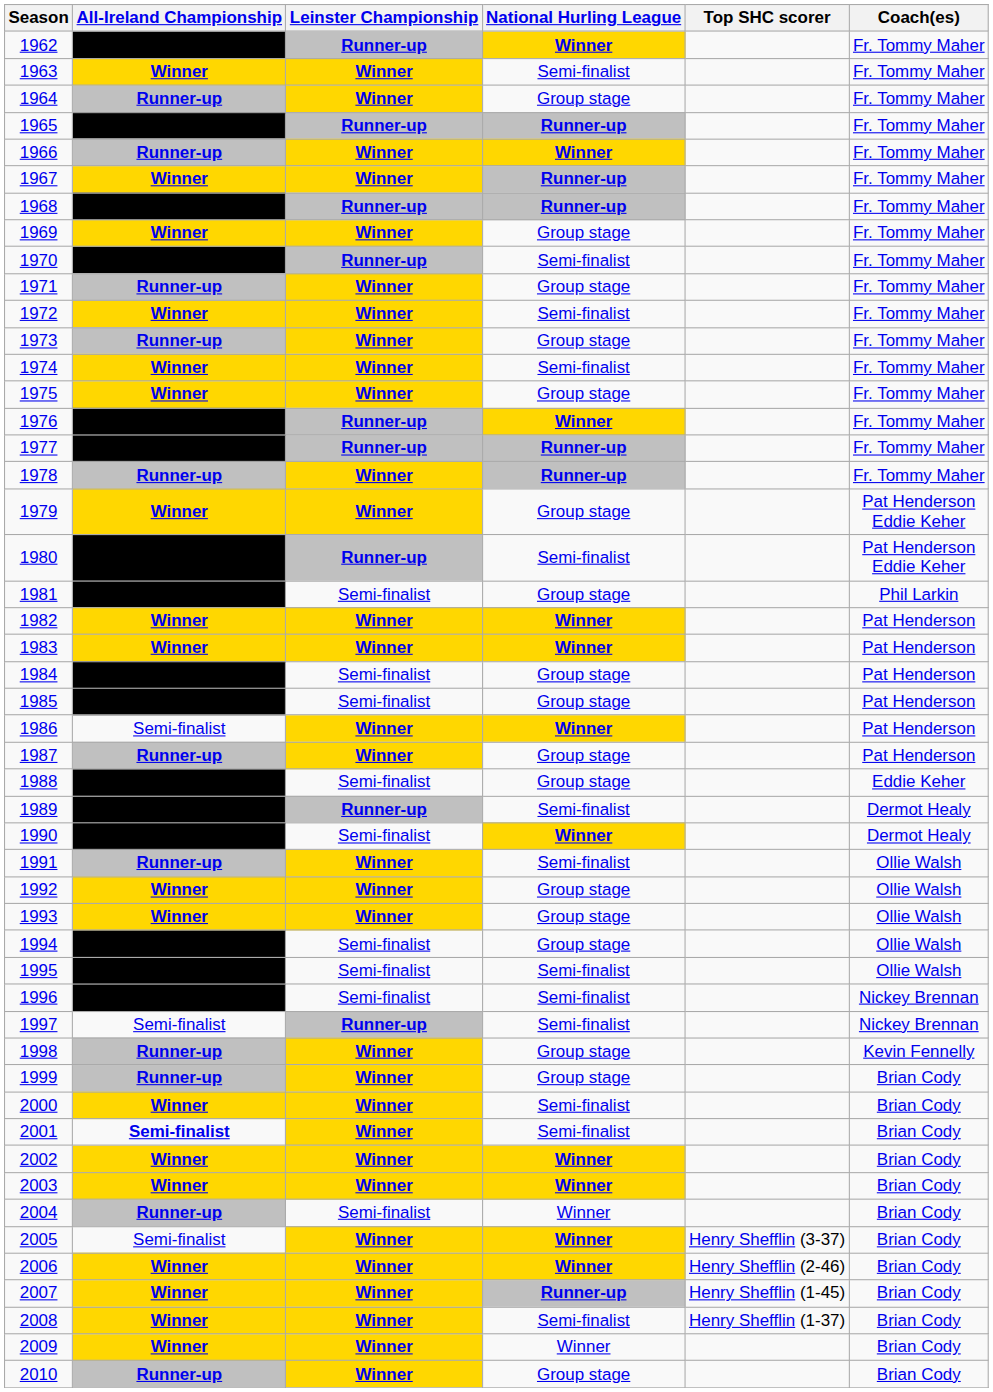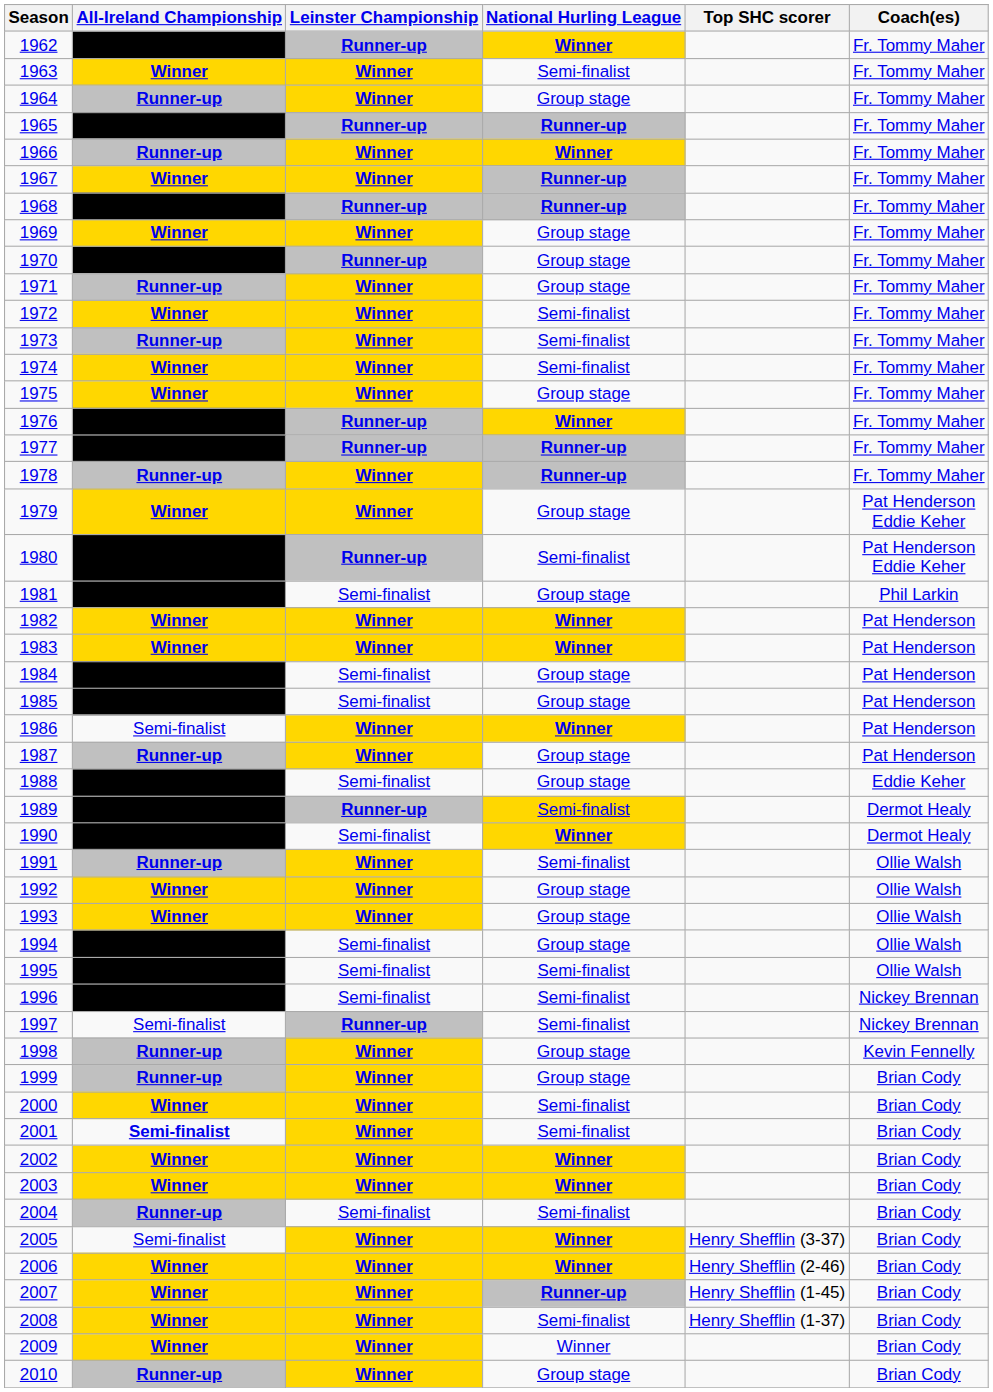1970 | National Hurling League: Semi-finalist -> Group stage
1973 | National Hurling League: Group stage -> Semi-finalist
1989 | National Hurling League: no background -> gold background
2004 | National Hurling League: Winner -> Semi-finalist
